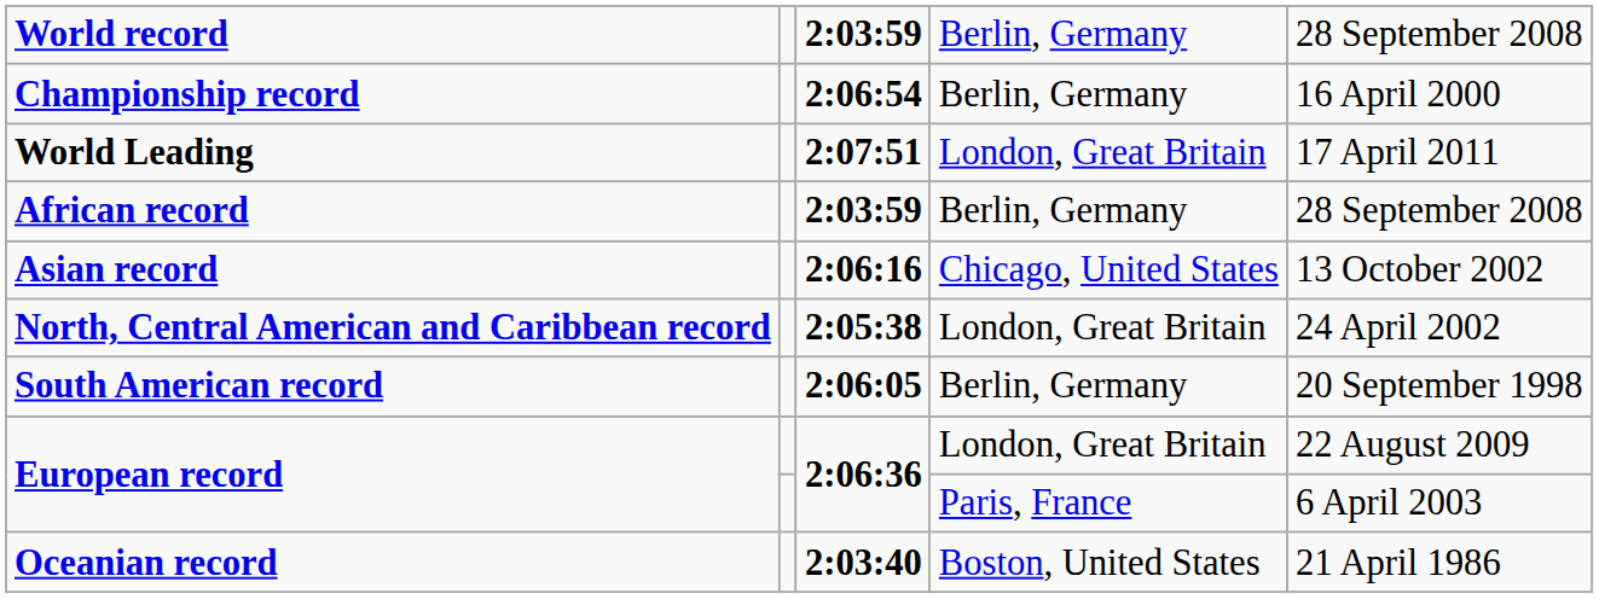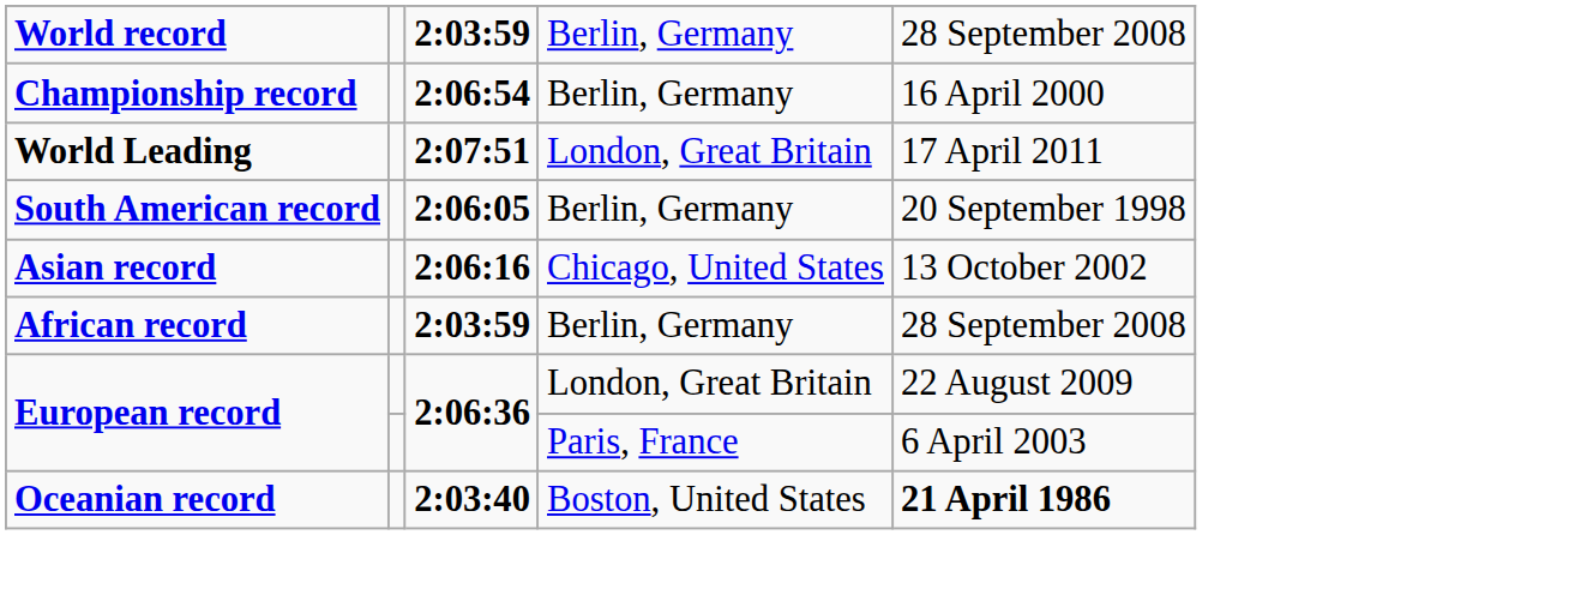rows swapped: African record <-> South American record
- row: North, Central American and Caribbean record | 2:05:38 | London, Great Britain | 24 April 2002
Oceanian record | column 5: normal -> bold
